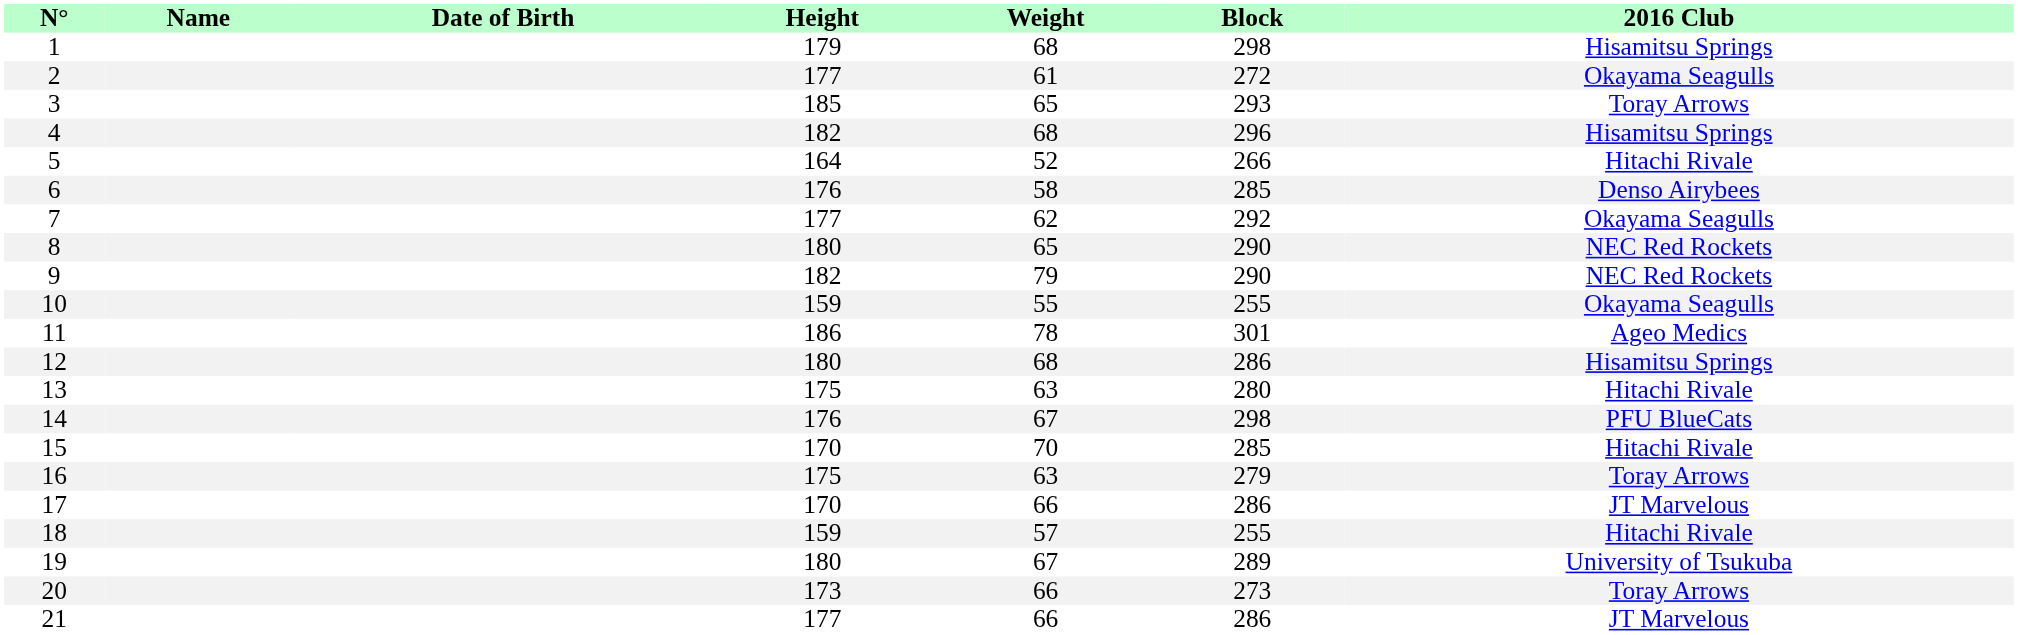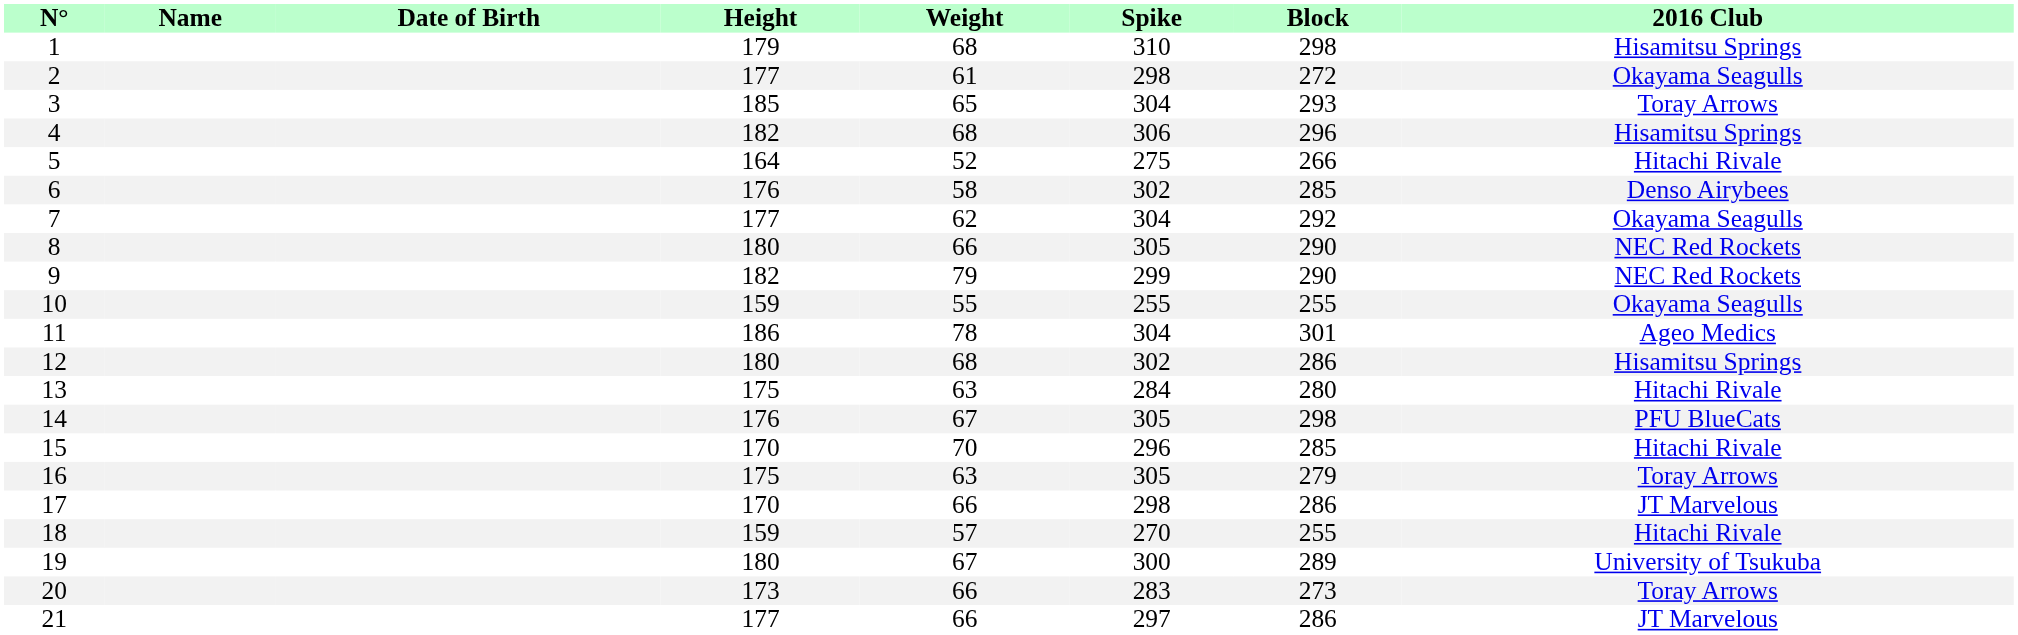+ column: Spike | 310 | 298 | 304 | 306 | 275 | 302 | 304 | 305 | 299 | 255 | 304 | 302 | 284 | 305 | 296 | 305 | 298 | 270 | 300 | 283 | 297
8 | Weight: 65 -> 66
